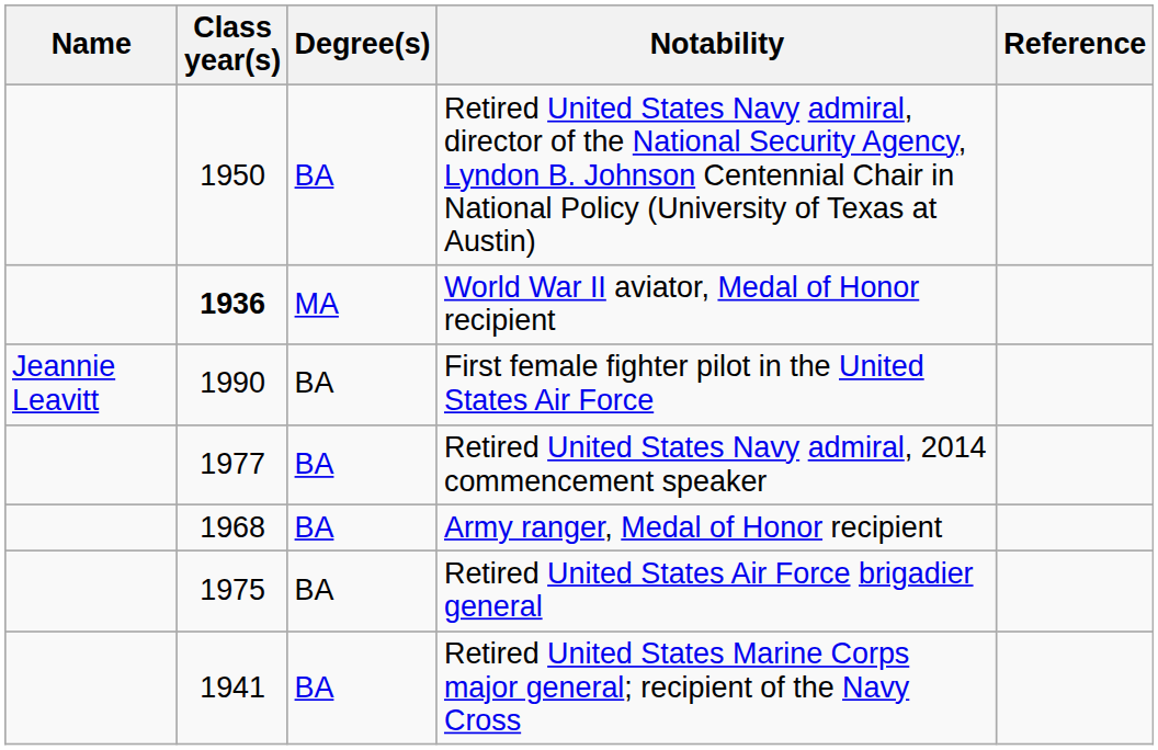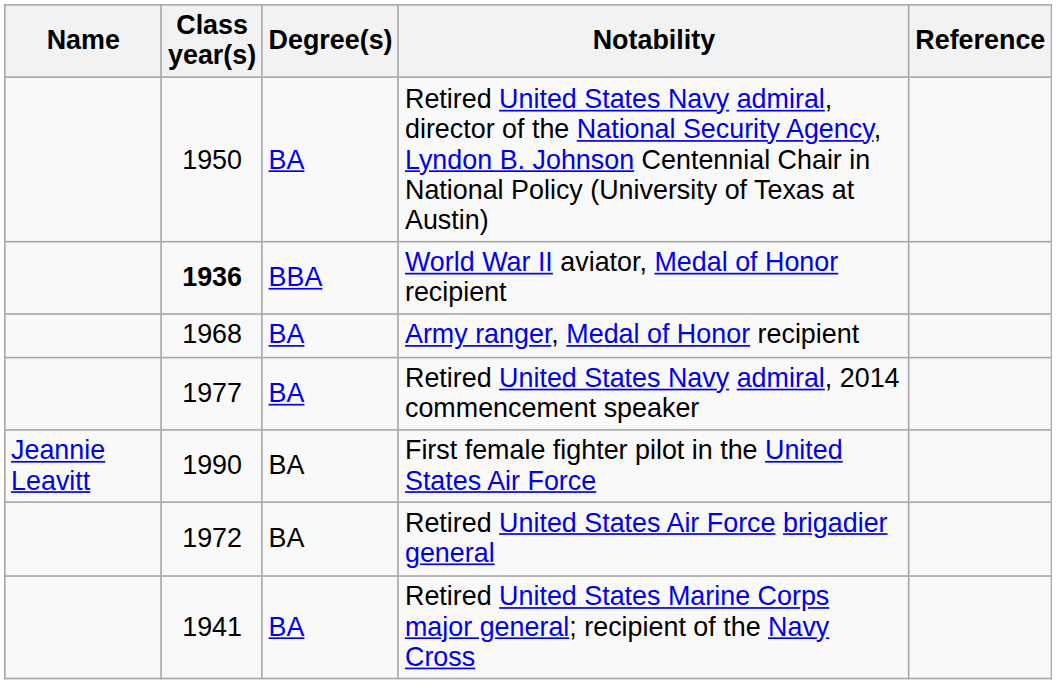World War II aviator, Medal of Honor recipient | Degree(s): MA -> BBA
rows swapped: First female fighter pilot in the United States Air Force <-> Army ranger, Medal of Honor recipient
Retired United States Air Force brigadier general | Class year(s): 1975 -> 1972
